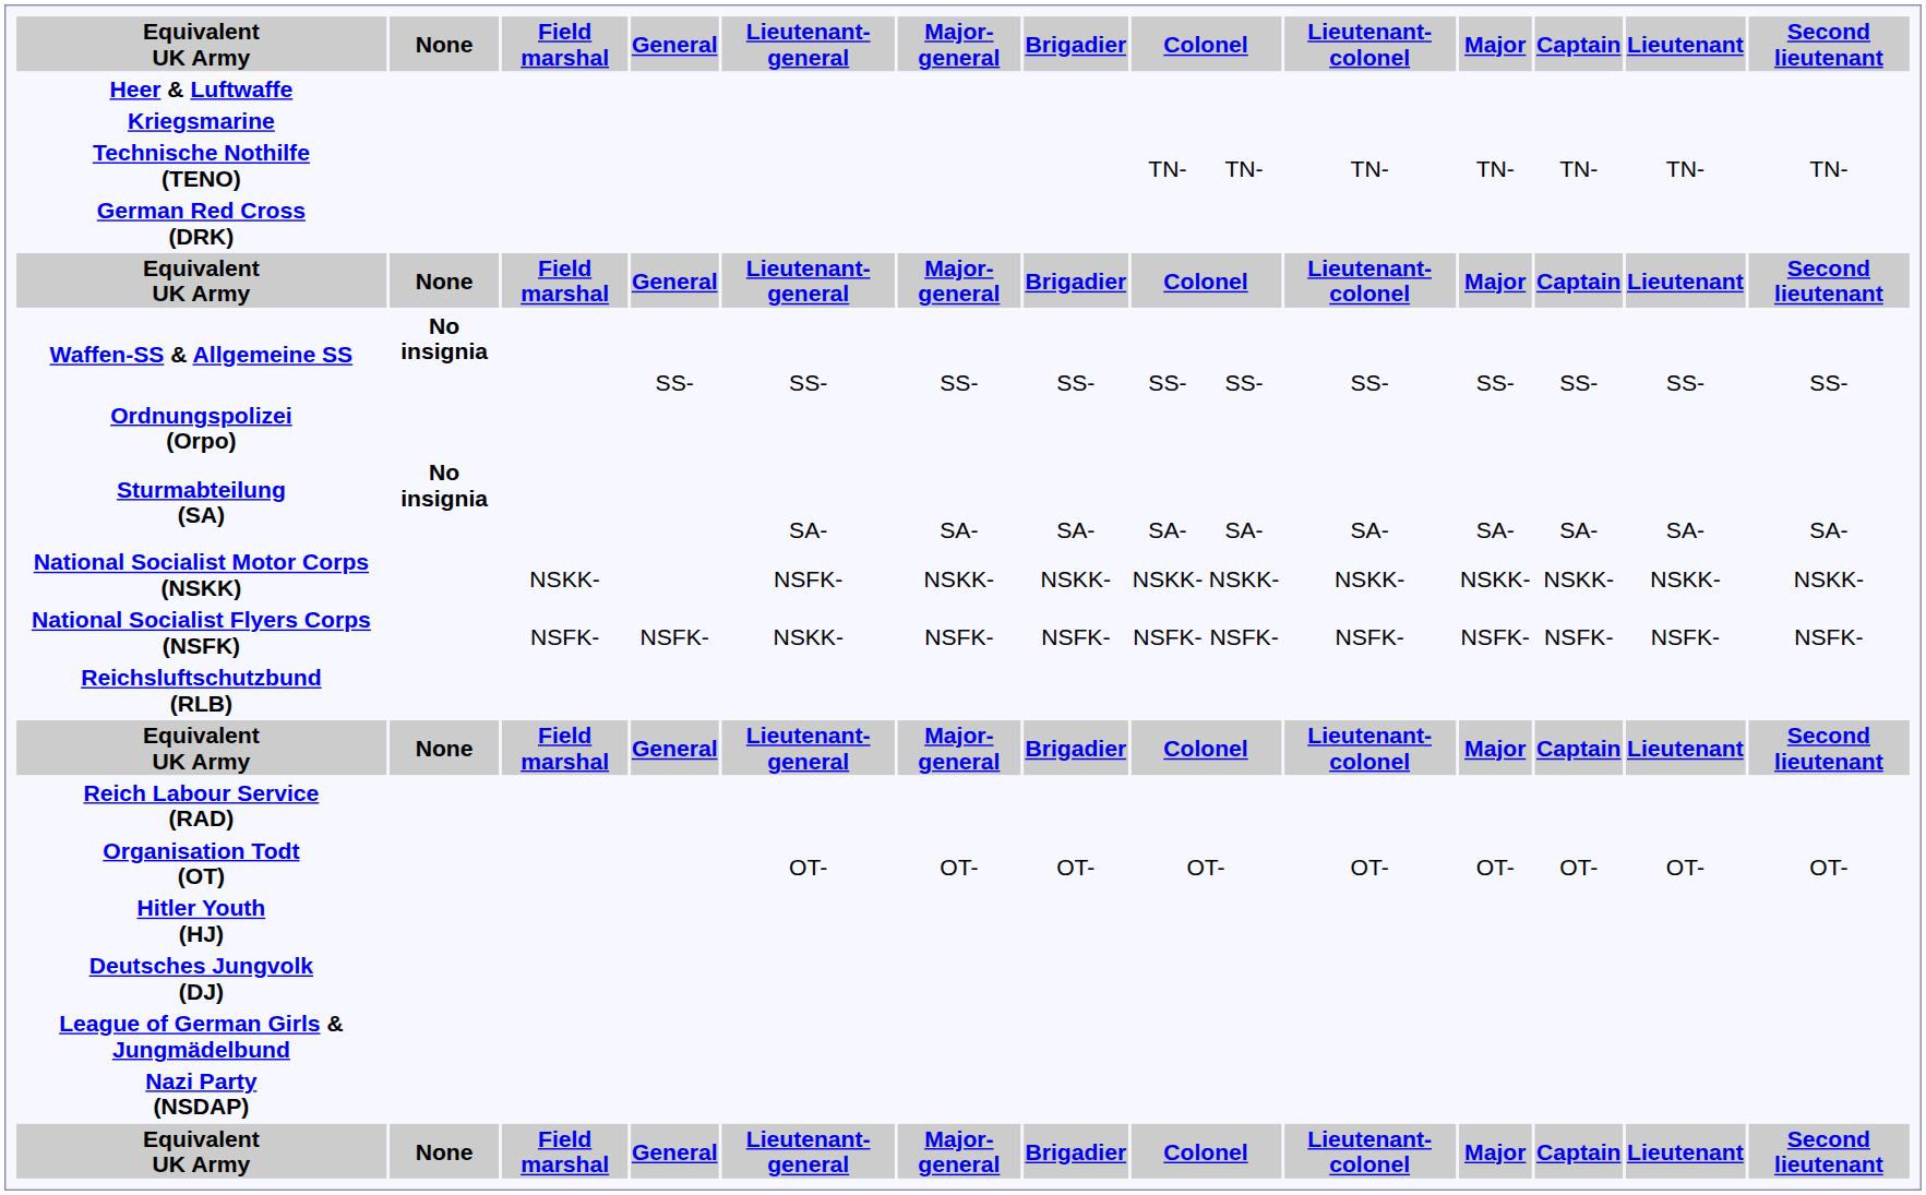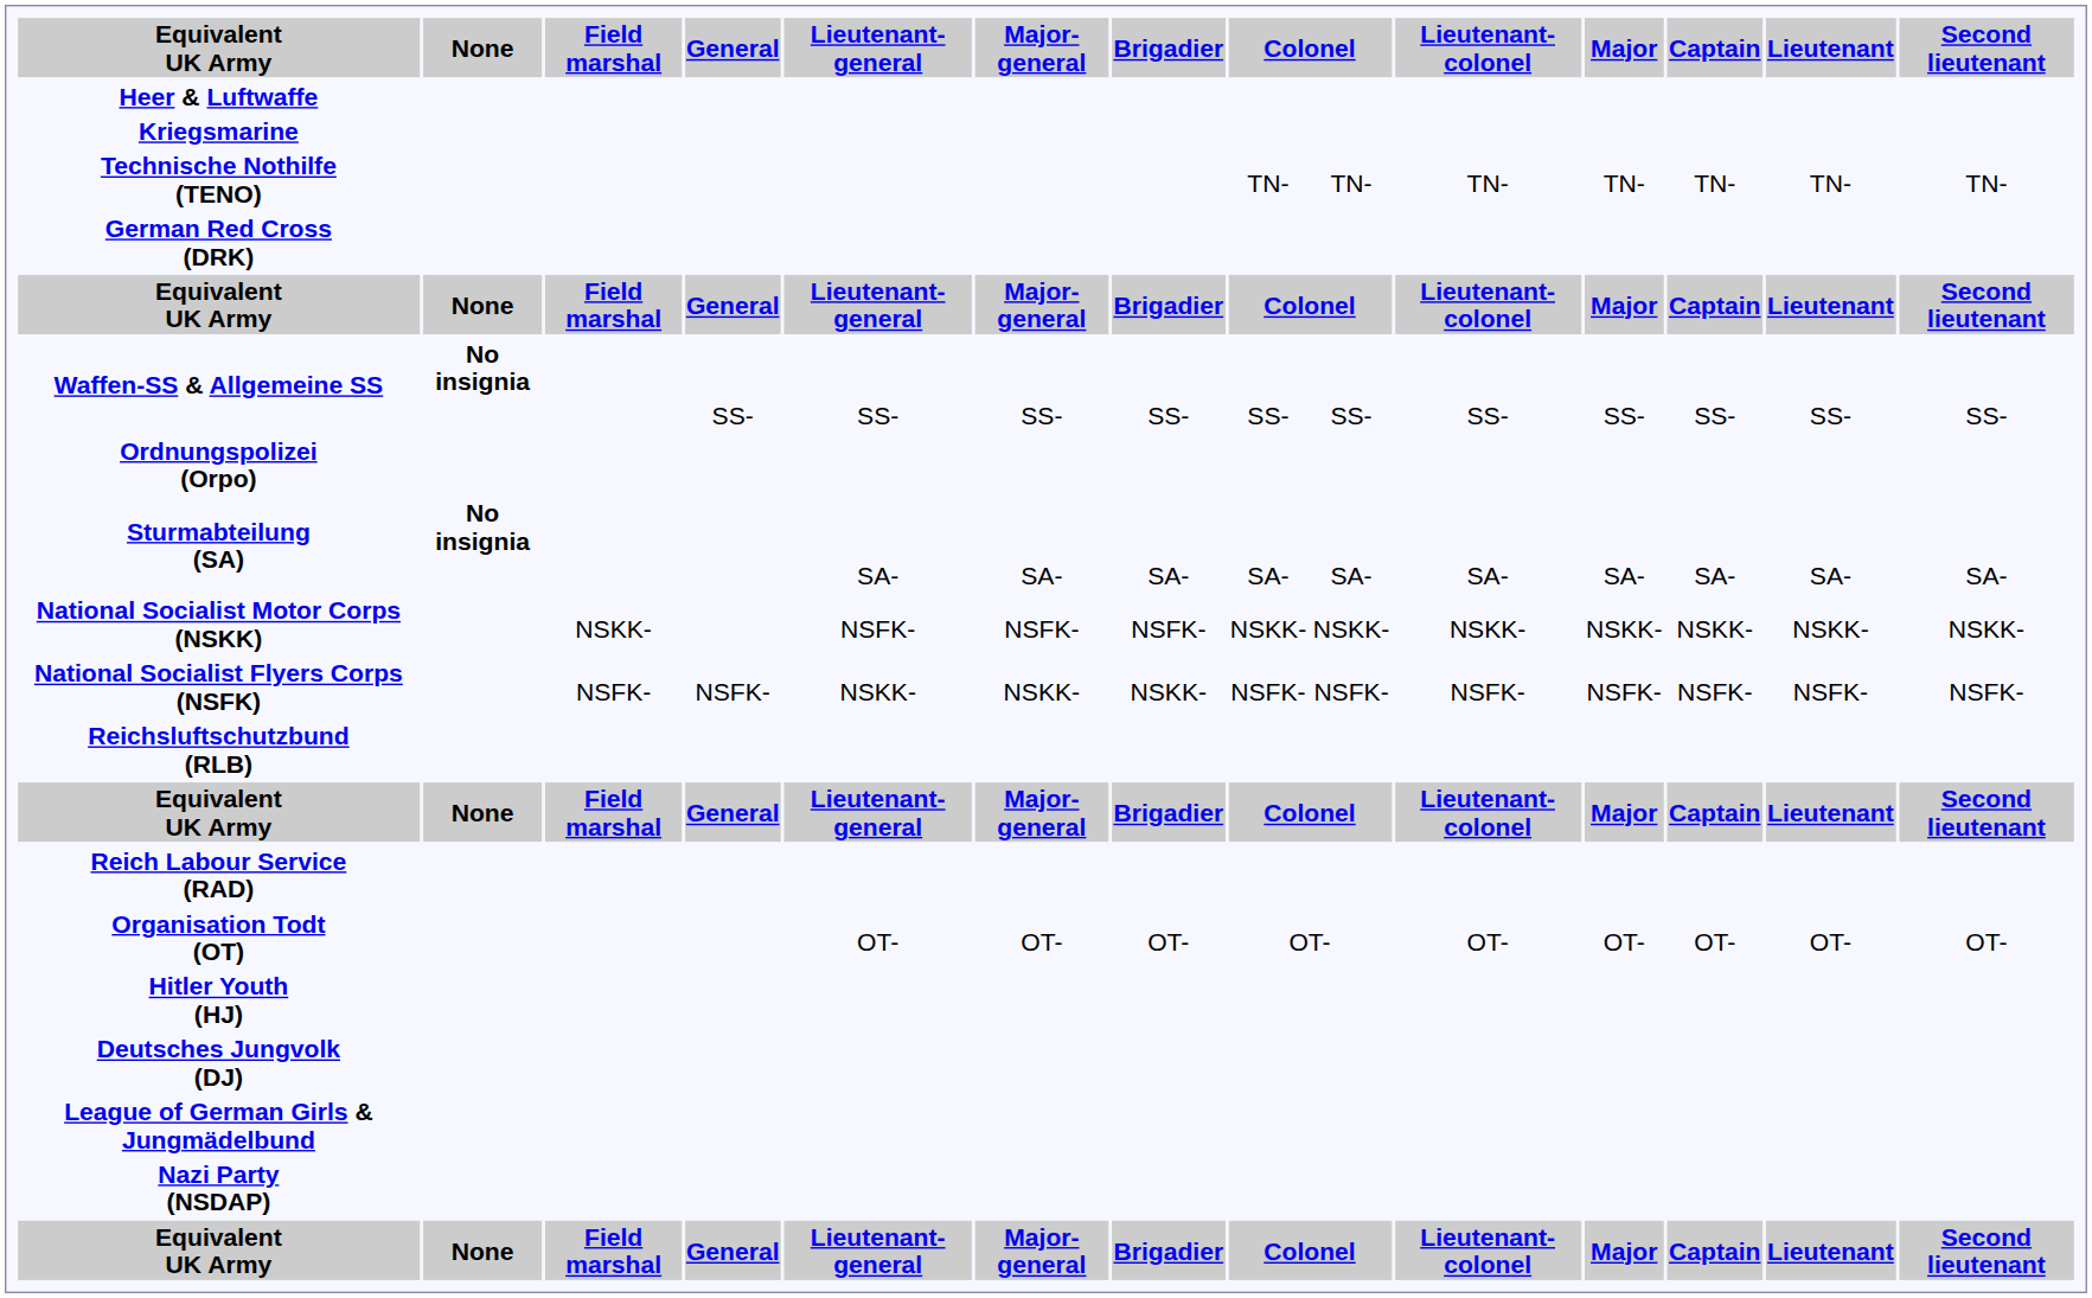National Socialist Motor Corps (NSKK) / NSKK- | Major-general: NSKK- -> NSFK-
National Socialist Motor Corps (NSKK) / NSKK- | Brigadier: NSKK- -> NSFK-
National Socialist Flyers Corps (NSFK) / NSFK- | Major-general: NSFK- -> NSKK-
National Socialist Flyers Corps (NSFK) / NSFK- | Brigadier: NSFK- -> NSKK-
